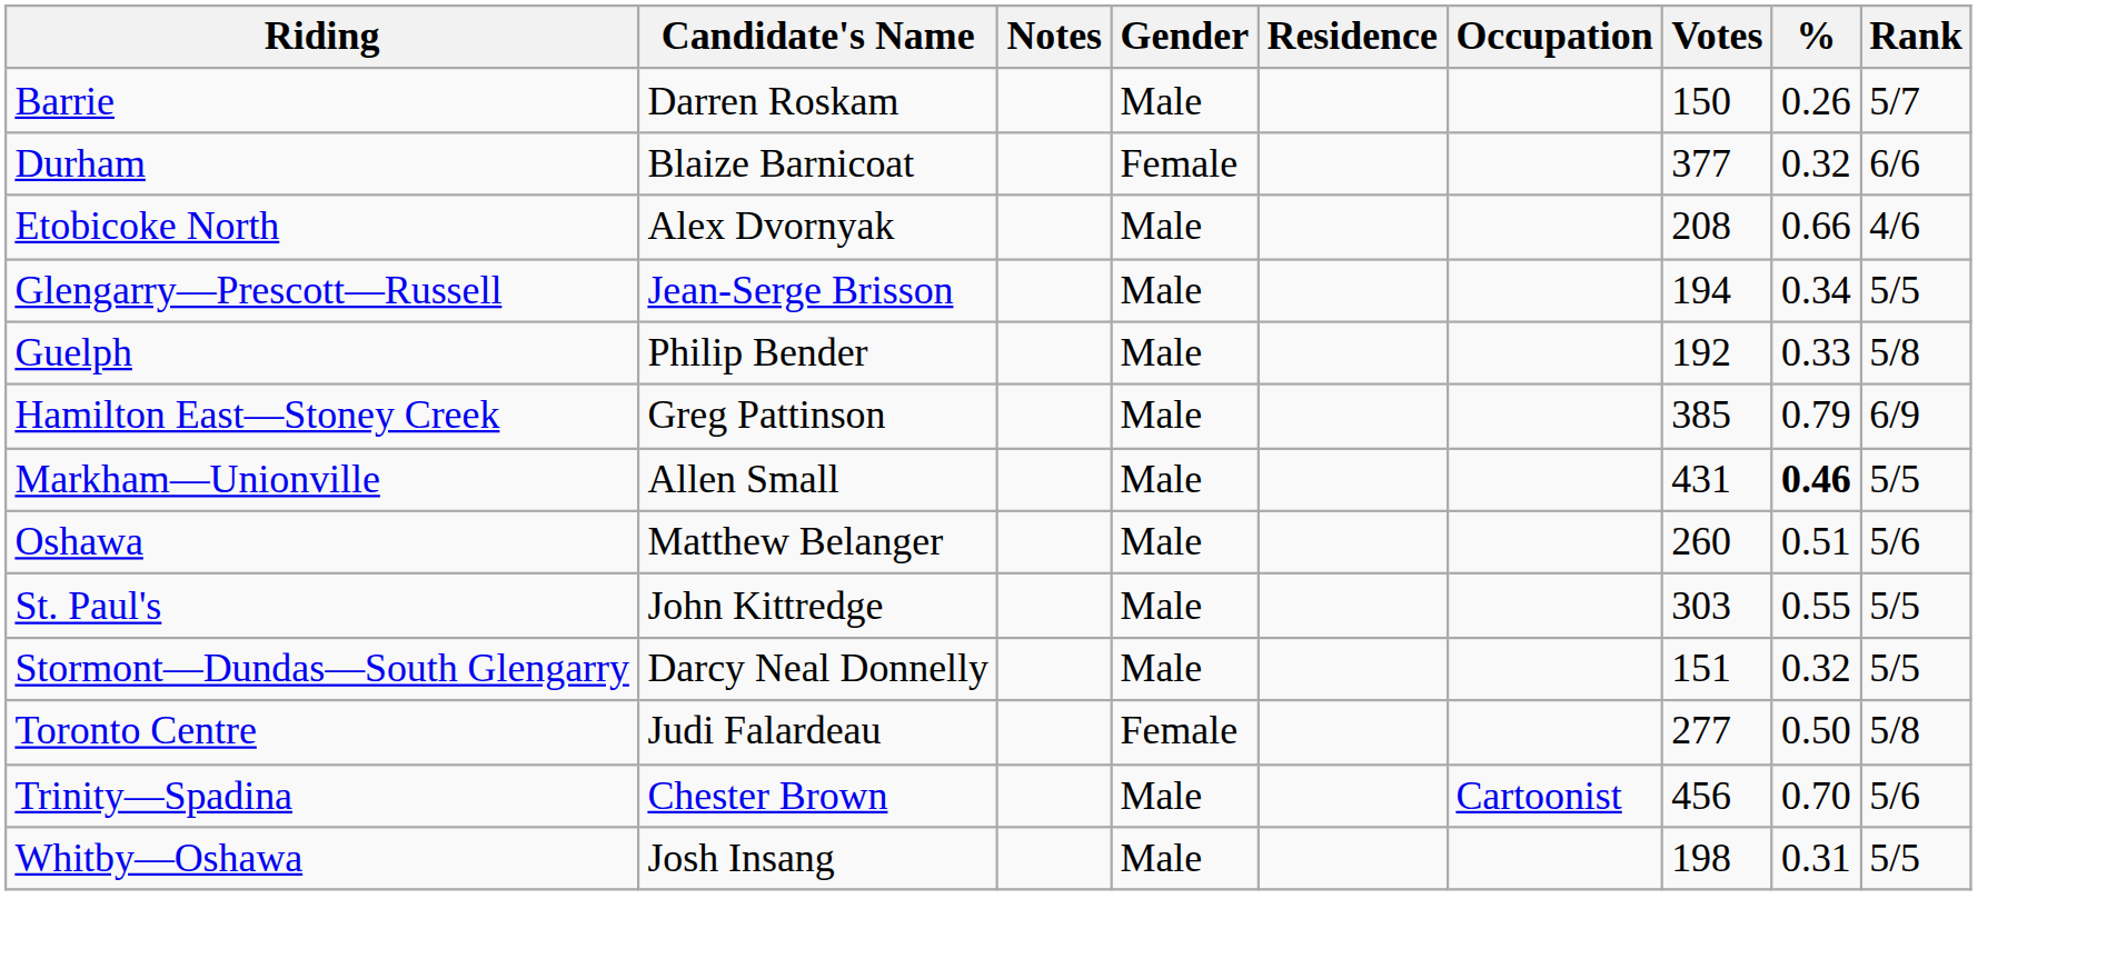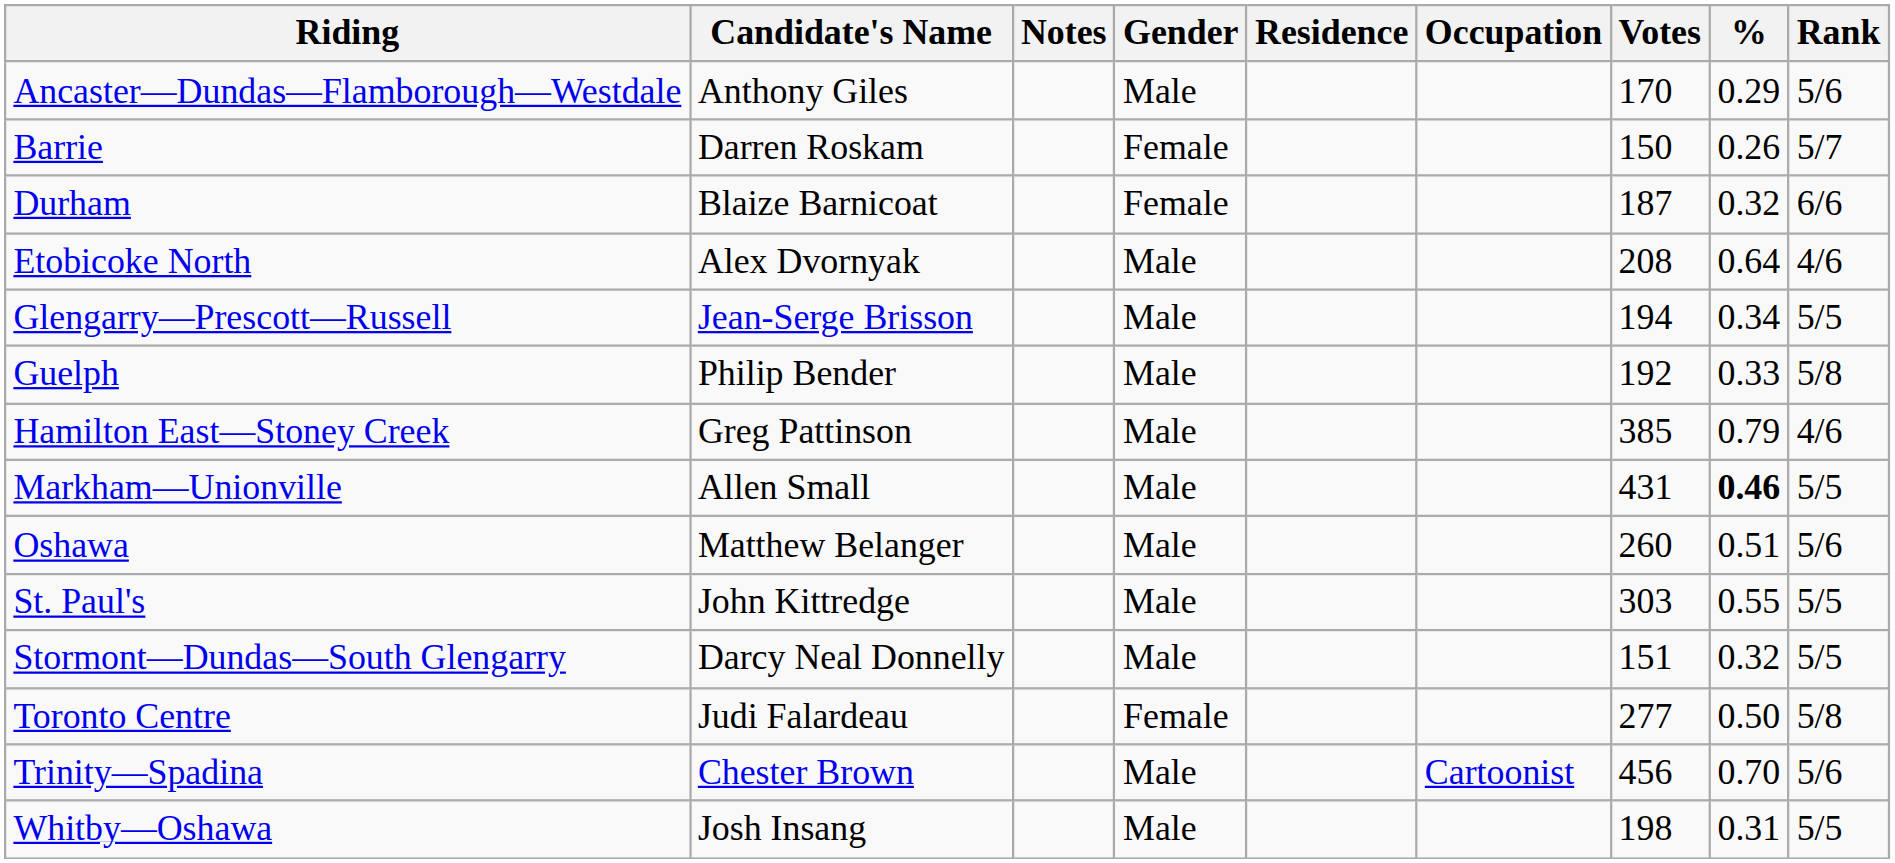+ row: Ancaster—Dundas—Flamborough—Westdale | Anthony Giles | Male | 170 | 0.29 | 5/6
Barrie | Gender: Male -> Female
Durham | Votes: 377 -> 187
Etobicoke North | %: 0.66 -> 0.64
Hamilton East—Stoney Creek | Rank: 6/9 -> 4/6
